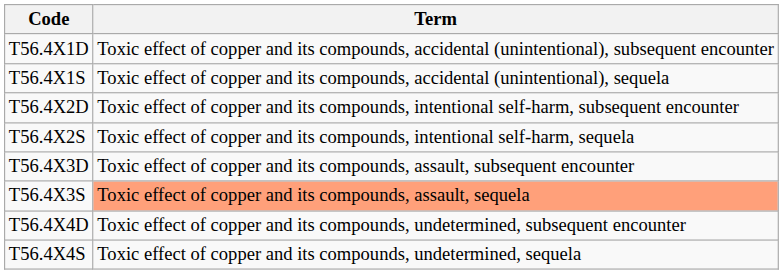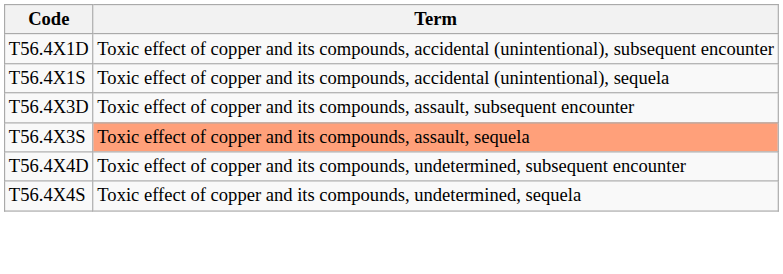- row: T56.4X2D | Toxic effect of copper and its compounds, intentional self-harm, subsequent encounter
- row: T56.4X2S | Toxic effect of copper and its compounds, intentional self-harm, sequela
